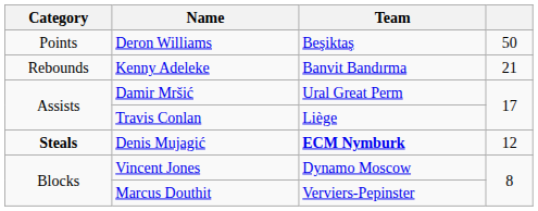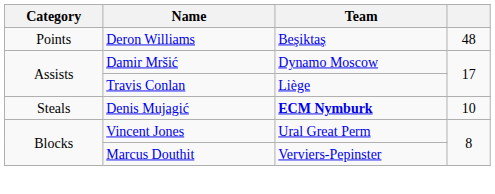Deron Williams | column 4: 50 -> 48
- row: Rebounds | Kenny Adeleke | Banvit Bandırma | 21
Damir Mršić | Team: Ural Great Perm -> Dynamo Moscow
Denis Mujagić | Category: bold -> normal
Denis Mujagić | column 4: 12 -> 10
Vincent Jones | Team: Dynamo Moscow -> Ural Great Perm
